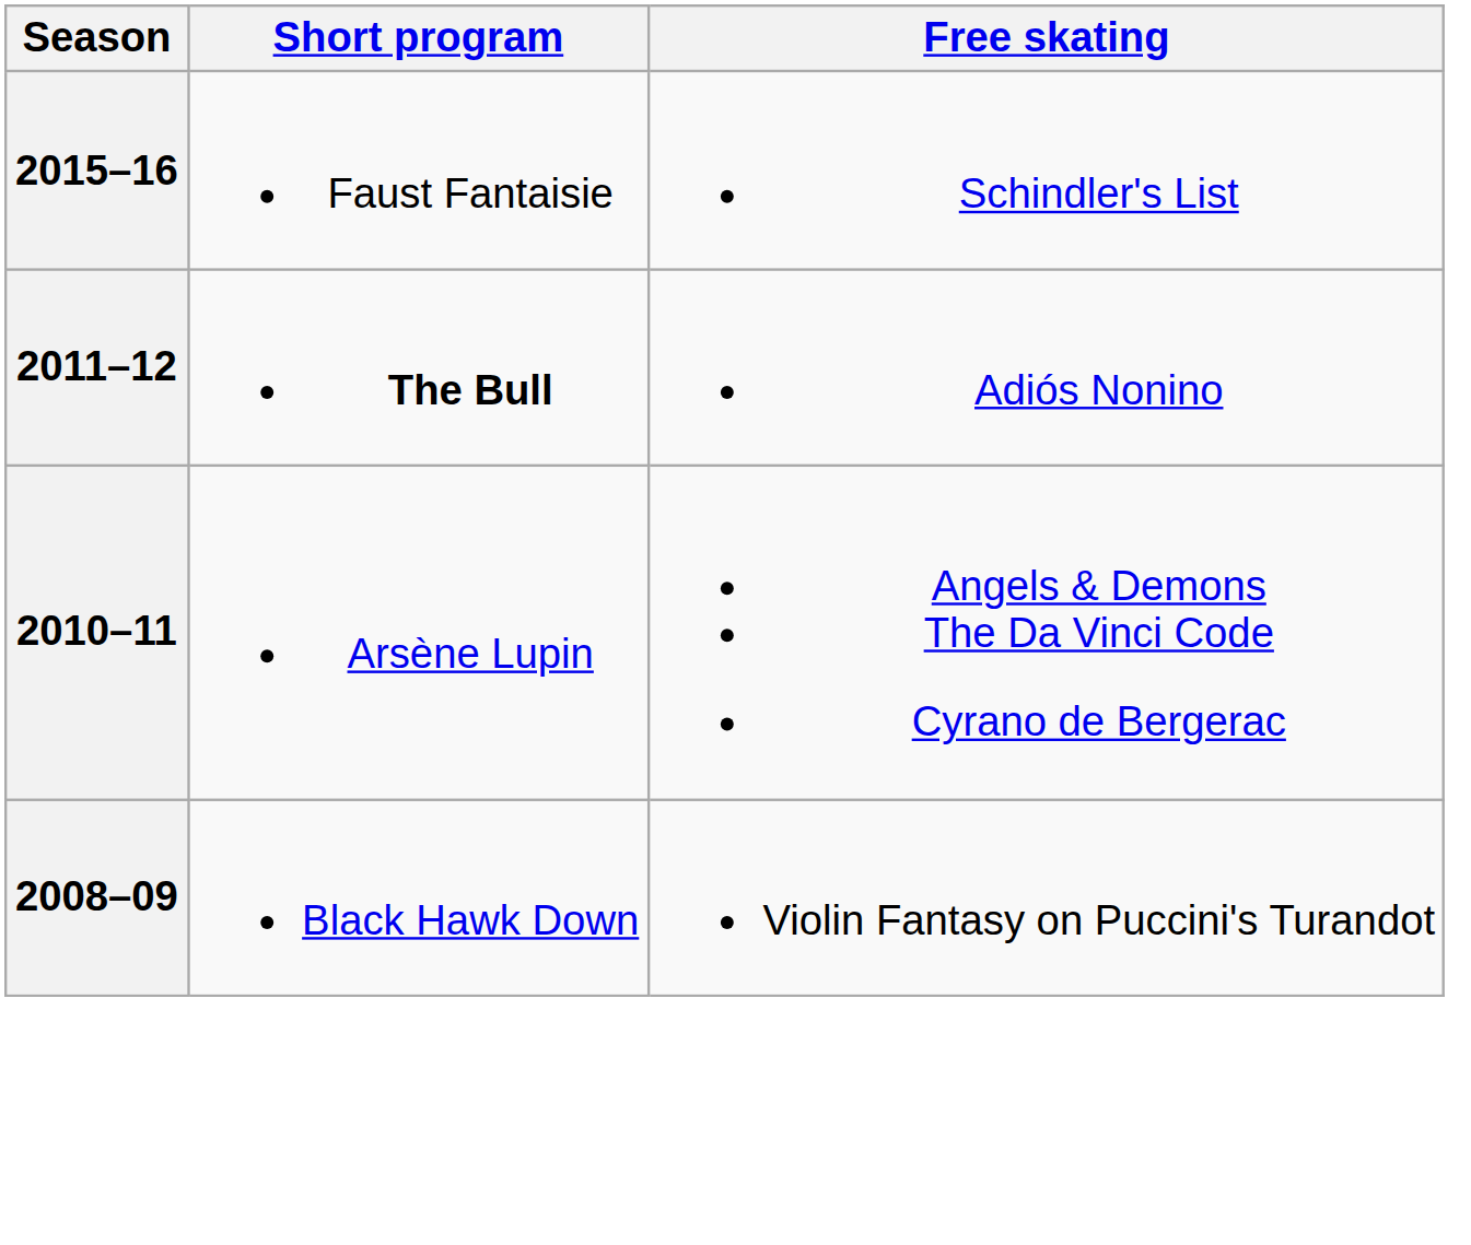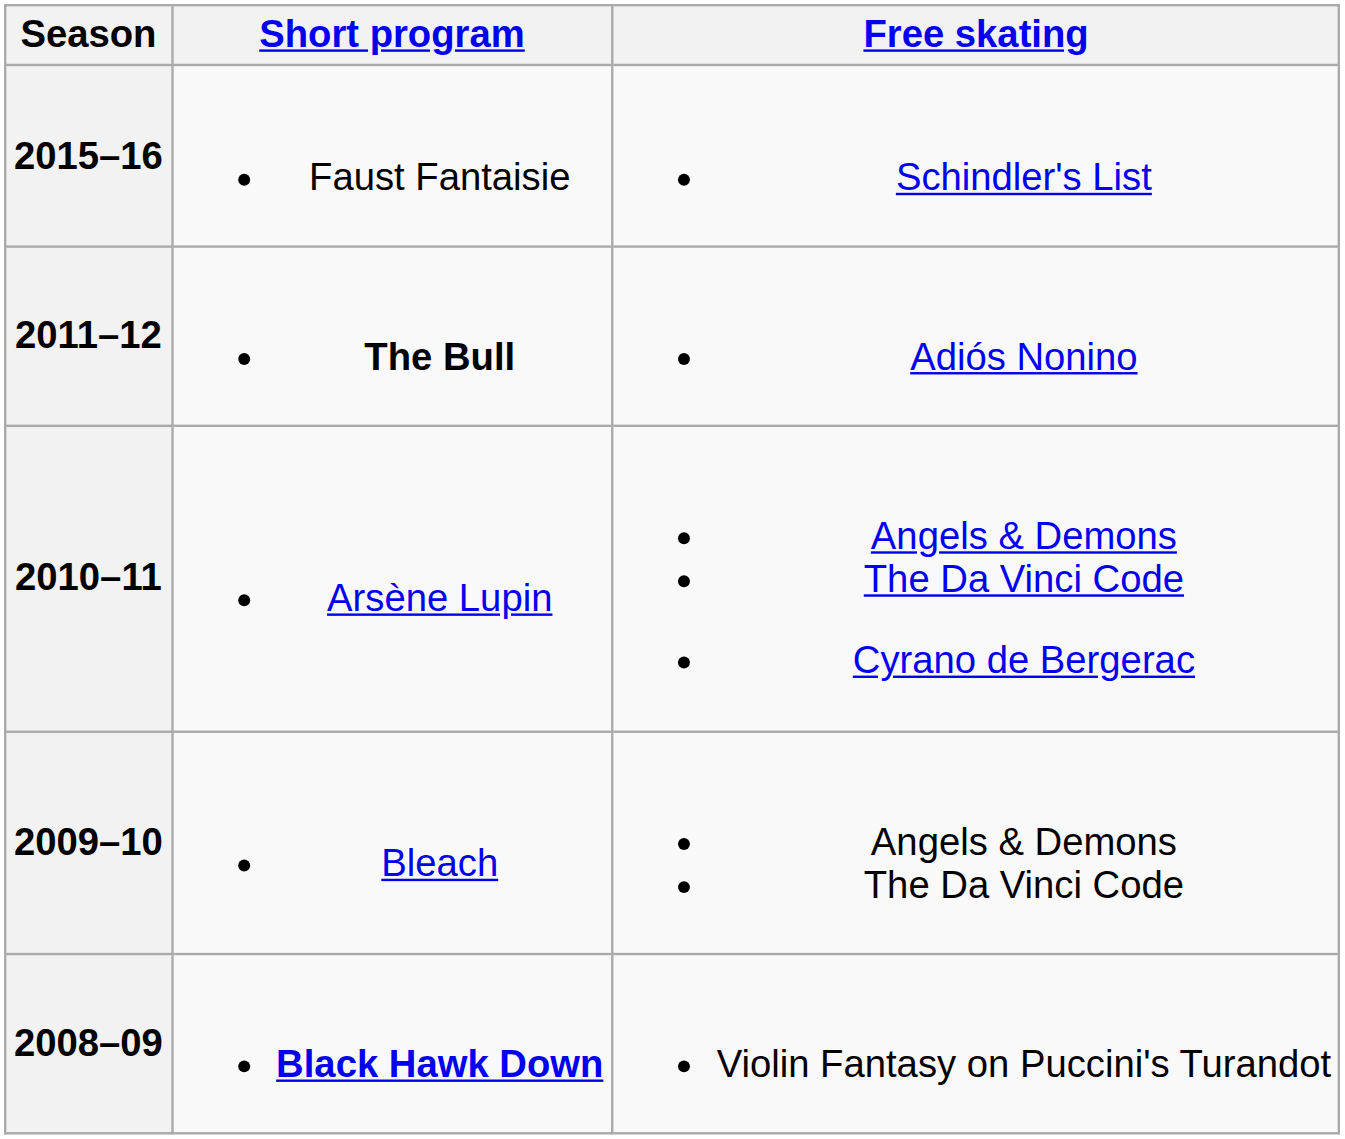+ row: 2009–10 | Bleach | Angels & Demons The Da Vinci Code
2008–09 | Short program: normal -> bold
